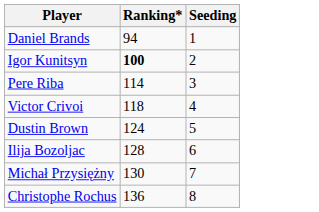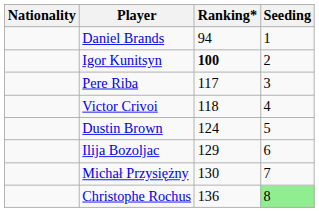+ column: Nationality
Pere Riba | Ranking*: 114 -> 117
Ilija Bozoljac | Ranking*: 128 -> 129
Christophe Rochus | Seeding: no background -> lightgreen background
